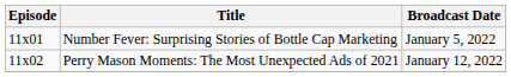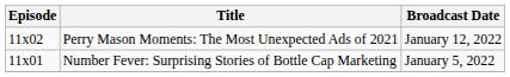rows swapped: Number Fever: Surprising Stories of Bottle Cap Marketing <-> Perry Mason Moments: The Most Unexpected Ads of 2021
